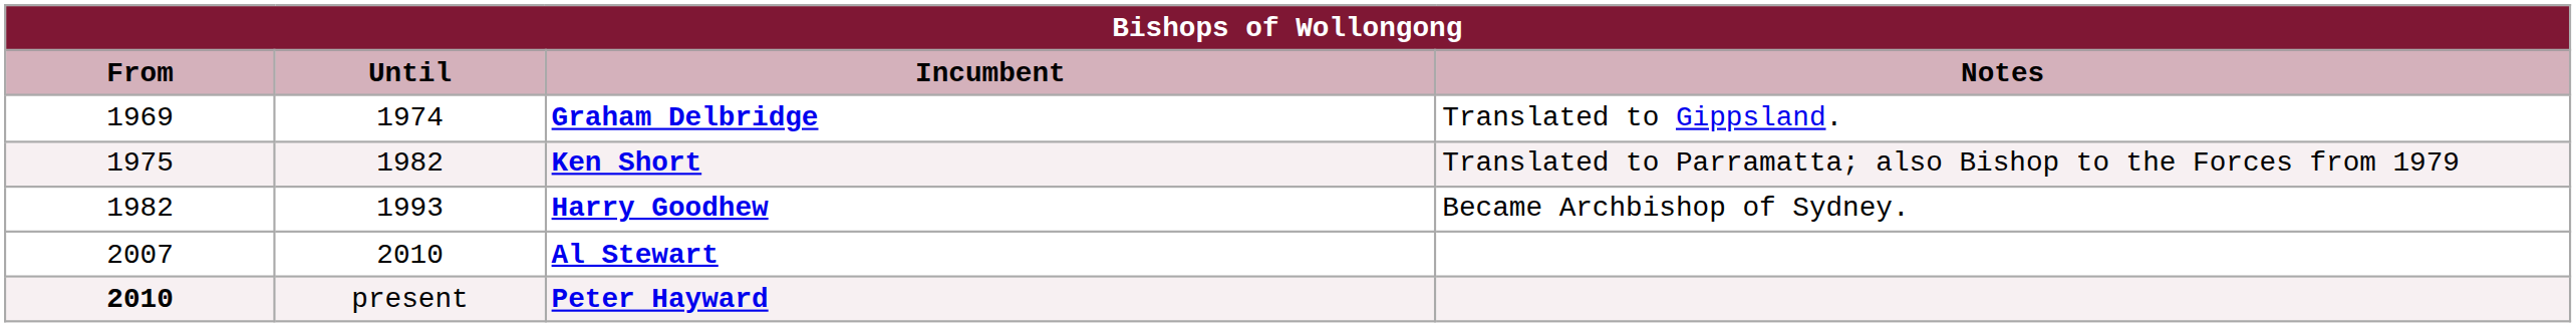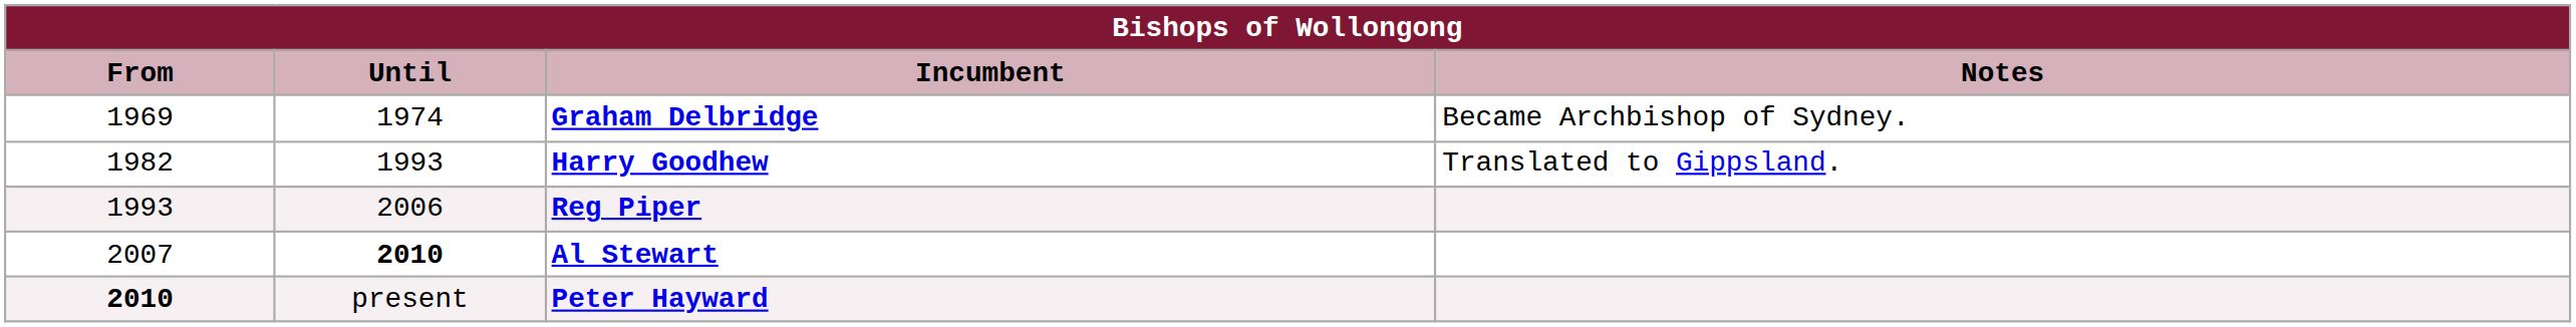Graham Delbridge | Notes: Translated to Gippsland. -> Became Archbishop of Sydney.
- row: 1975 | 1982 | Ken Short | Translated to Parramatta; also Bishop to the Forces from 1979
Harry Goodhew | Notes: Became Archbishop of Sydney. -> Translated to Gippsland.
+ row: 1993 | 2006 | Reg Piper
Al Stewart | Until: normal -> bold
